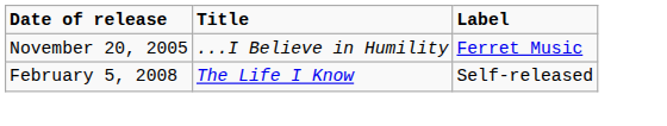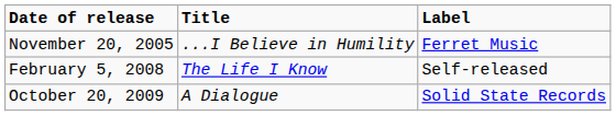+ row: October 20, 2009 | A Dialogue | Solid State Records
